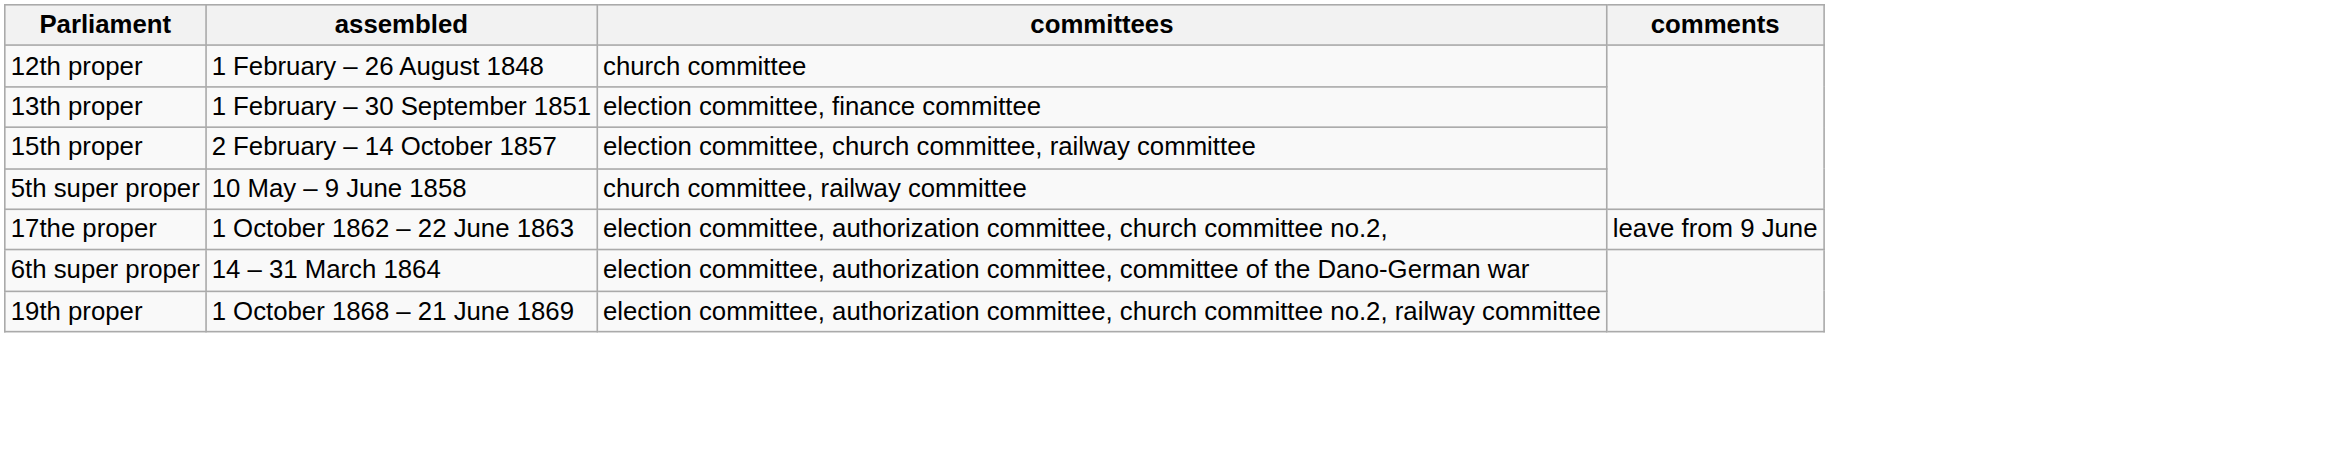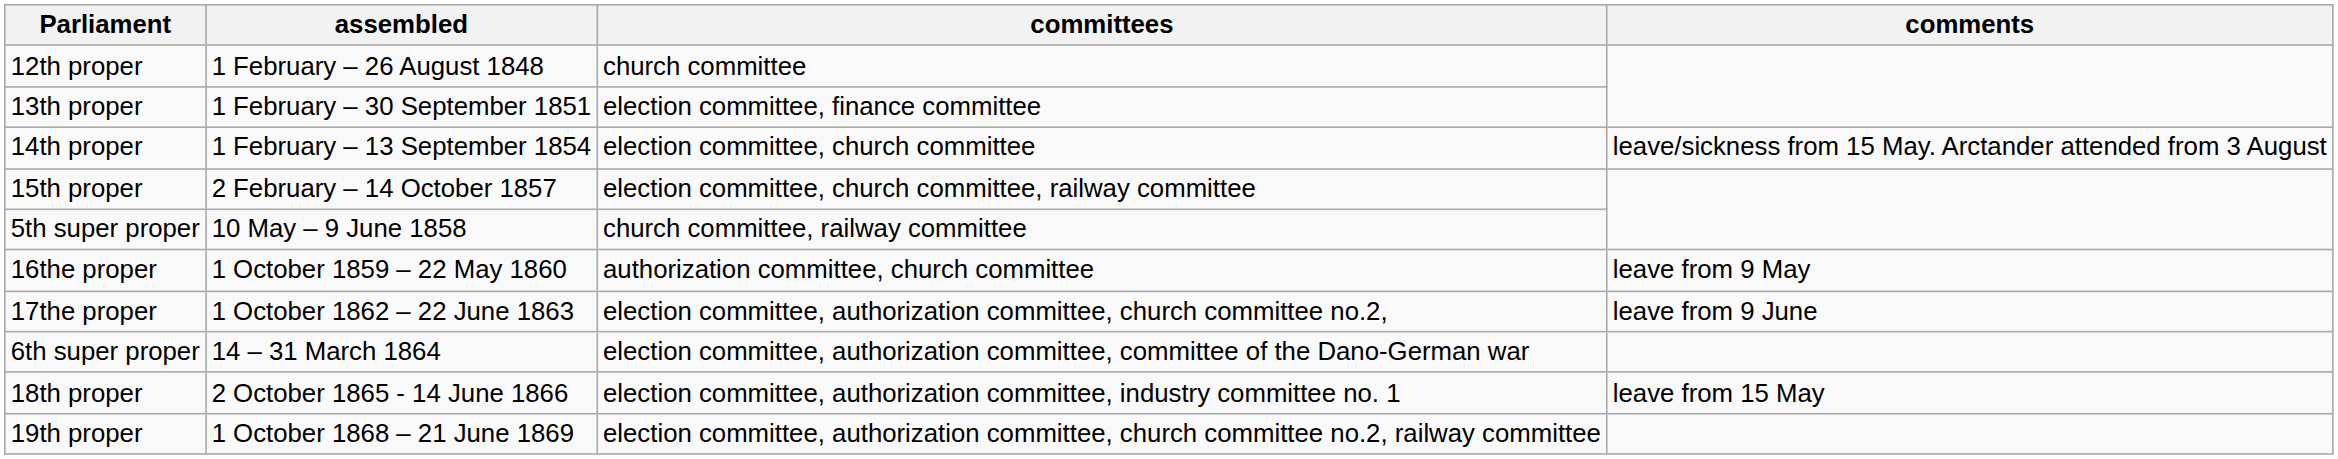+ row: 14th proper | 1 February – 13 September 1854 | election committee, church committee | leave/sickness from 15 May. Arctander attended from 3 August
+ row: 16the proper | 1 October 1859 – 22 May 1860 | authorization committee, church committee | leave from 9 May
+ row: 18th proper | 2 October 1865 - 14 June 1866 | election committee, authorization committee, industry committee no. 1 | leave from 15 May
